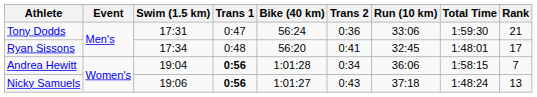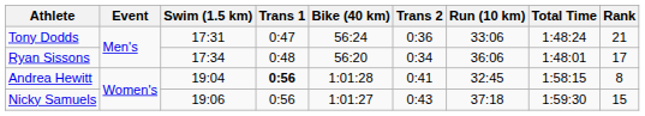Tony Dodds | Total Time: 1:59:30 -> 1:48:24
Ryan Sissons | Trans 2: 0:41 -> 0:34
Ryan Sissons | Run (10 km): 32:45 -> 36:06
Andrea Hewitt | Trans 2: 0:34 -> 0:41
Andrea Hewitt | Run (10 km): 36:06 -> 32:45
Andrea Hewitt | Rank: 7 -> 8
Nicky Samuels | Trans 1: bold -> normal
Nicky Samuels | Total Time: 1:48:24 -> 1:59:30
Nicky Samuels | Rank: 13 -> 15
